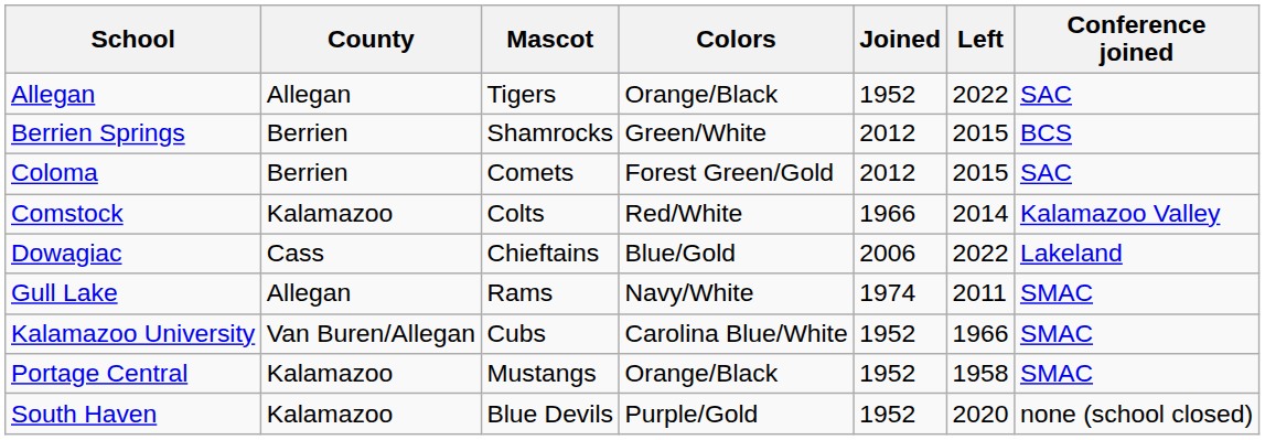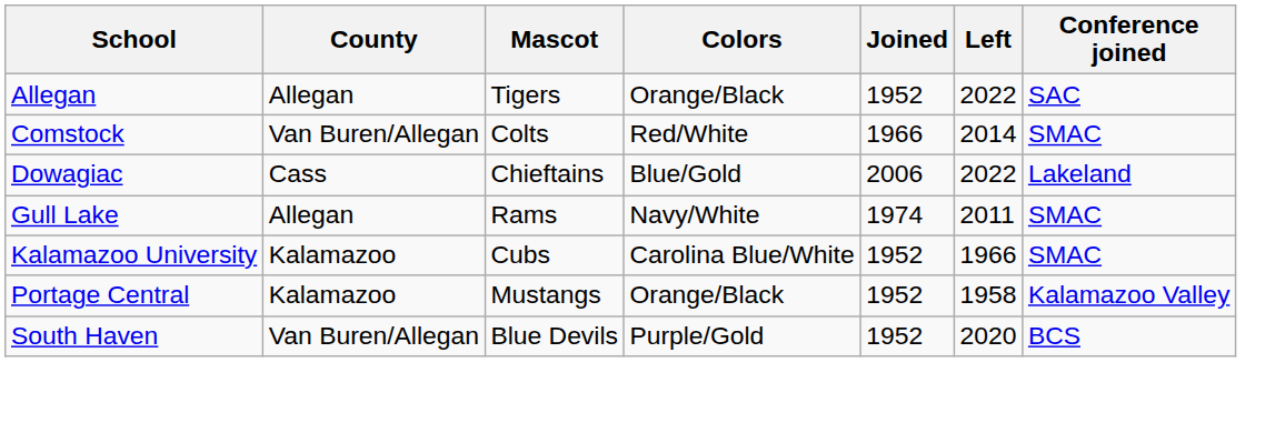- row: Berrien Springs | Berrien | Shamrocks | Green/White | 2012 | 2015 | BCS
- row: Coloma | Berrien | Comets | Forest Green/Gold | 2012 | 2015 | SAC
Comstock | County: Kalamazoo -> Van Buren/Allegan
Comstock | Conference joined: Kalamazoo Valley -> SMAC
Kalamazoo University | County: Van Buren/Allegan -> Kalamazoo
Portage Central | Conference joined: SMAC -> Kalamazoo Valley
South Haven | County: Kalamazoo -> Van Buren/Allegan
South Haven | Conference joined: none (school closed) -> BCS
